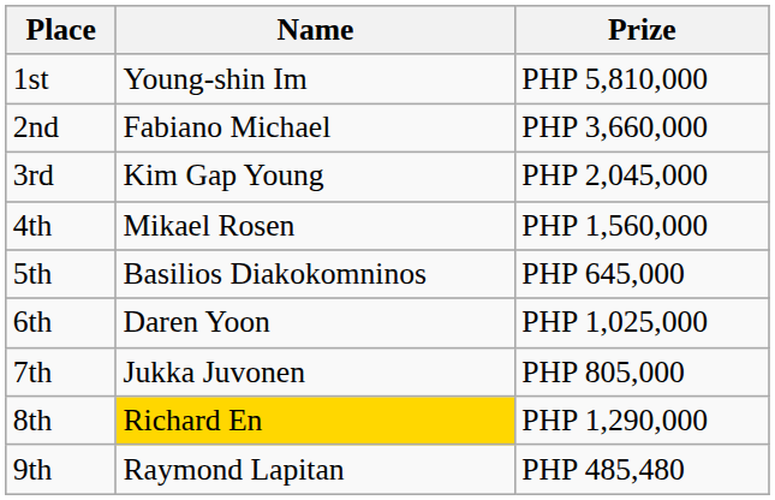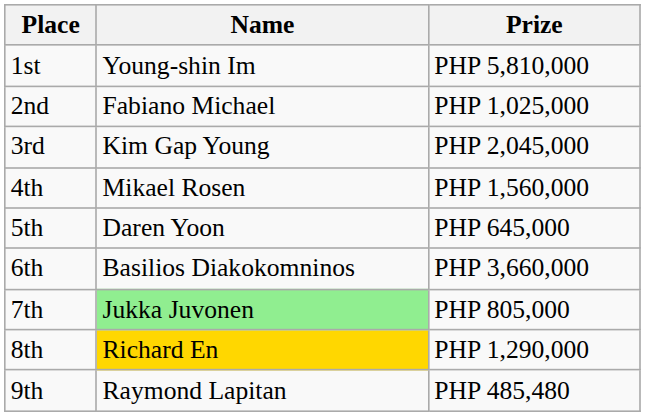2nd | Prize: PHP 3,660,000 -> PHP 1,025,000
5th | Name: Basilios Diakokomninos -> Daren Yoon
6th | Name: Daren Yoon -> Basilios Diakokomninos
6th | Prize: PHP 1,025,000 -> PHP 3,660,000
7th | Name: no background -> lightgreen background
